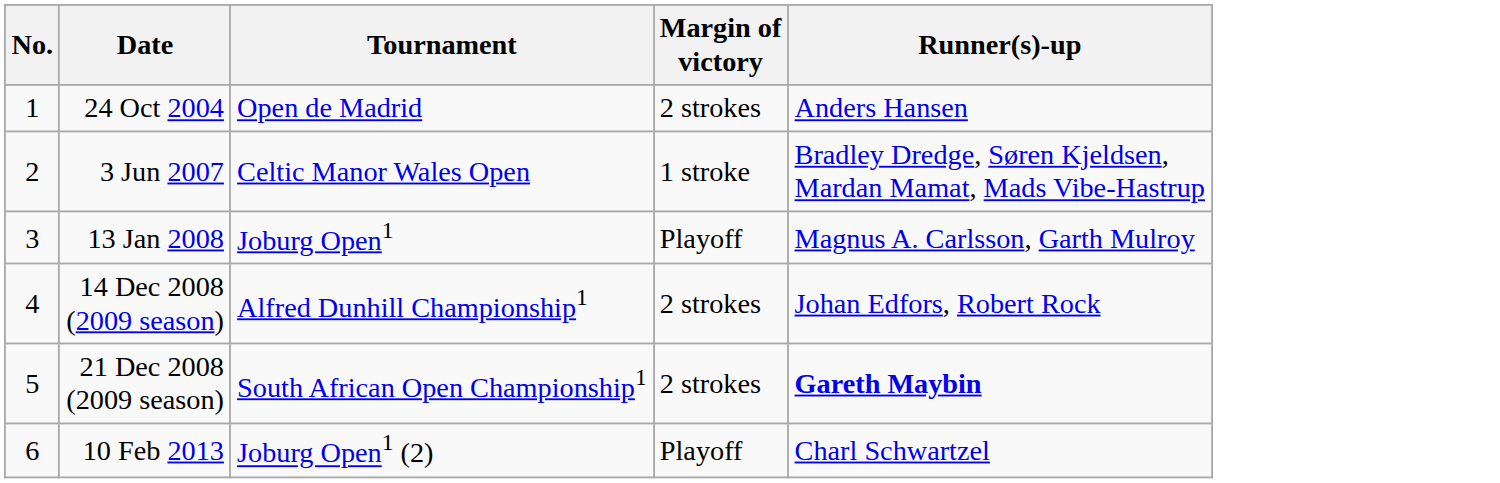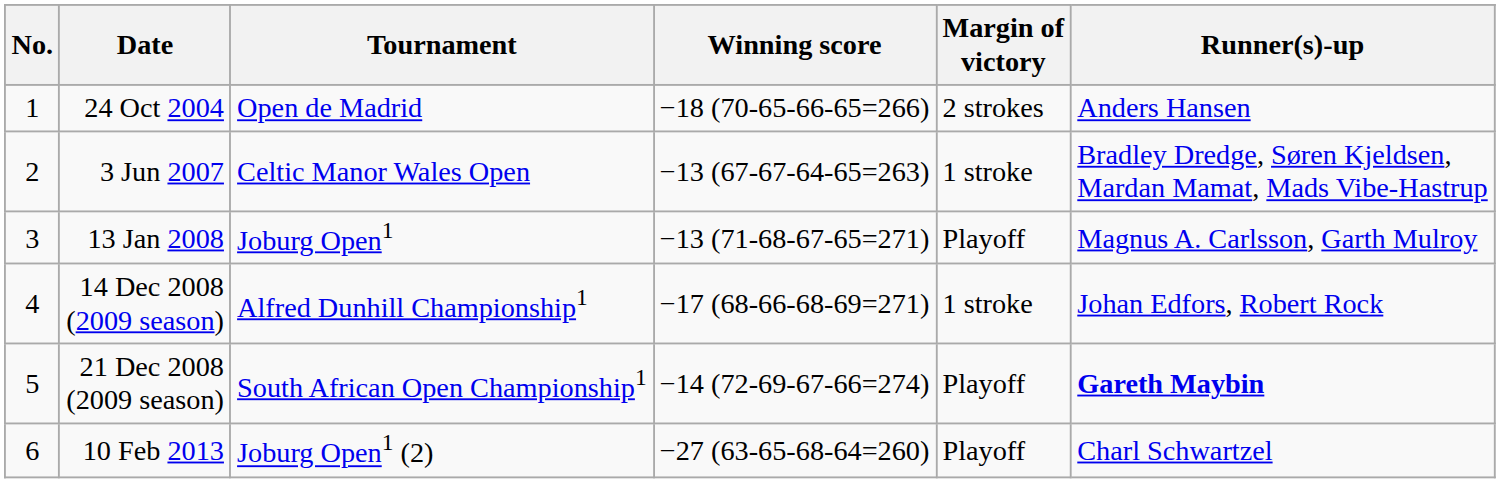+ column: Winning score | −18 (70-65-66-65=266) | −13 (67-67-64-65=263) | −13 (71-68-67-65=271) | −17 (68-66-68-69=271) | −14 (72-69-67-66=274) | −27 (63-65-68-64=260)
14 Dec 2008 (2009 season) | Margin of victory: 2 strokes -> 1 stroke
21 Dec 2008 (2009 season) | Margin of victory: 2 strokes -> Playoff
